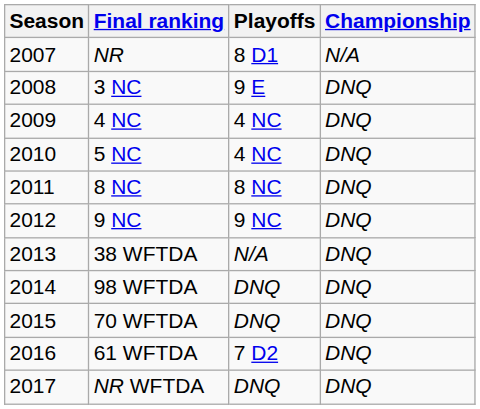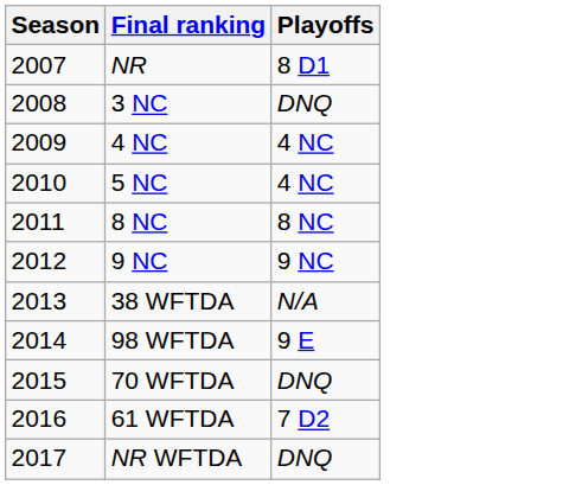- column: Championship | N/A | DNQ | DNQ | DNQ | DNQ | DNQ | DNQ | DNQ | DNQ | DNQ | DNQ
3 NC | Playoffs: 9 E -> DNQ
98 WFTDA | Playoffs: DNQ -> 9 E
